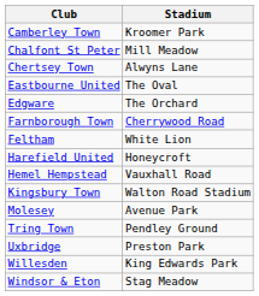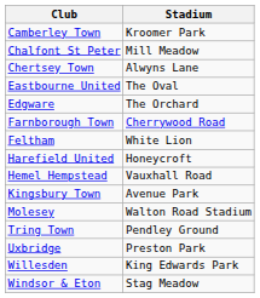Kingsbury Town | Stadium: Walton Road Stadium -> Avenue Park
Molesey | Stadium: Avenue Park -> Walton Road Stadium
